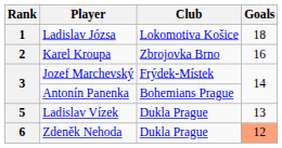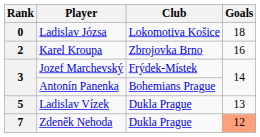Ladislav Józsa | Rank: 1 -> 0
Zdeněk Nehoda | Rank: 6 -> 7
